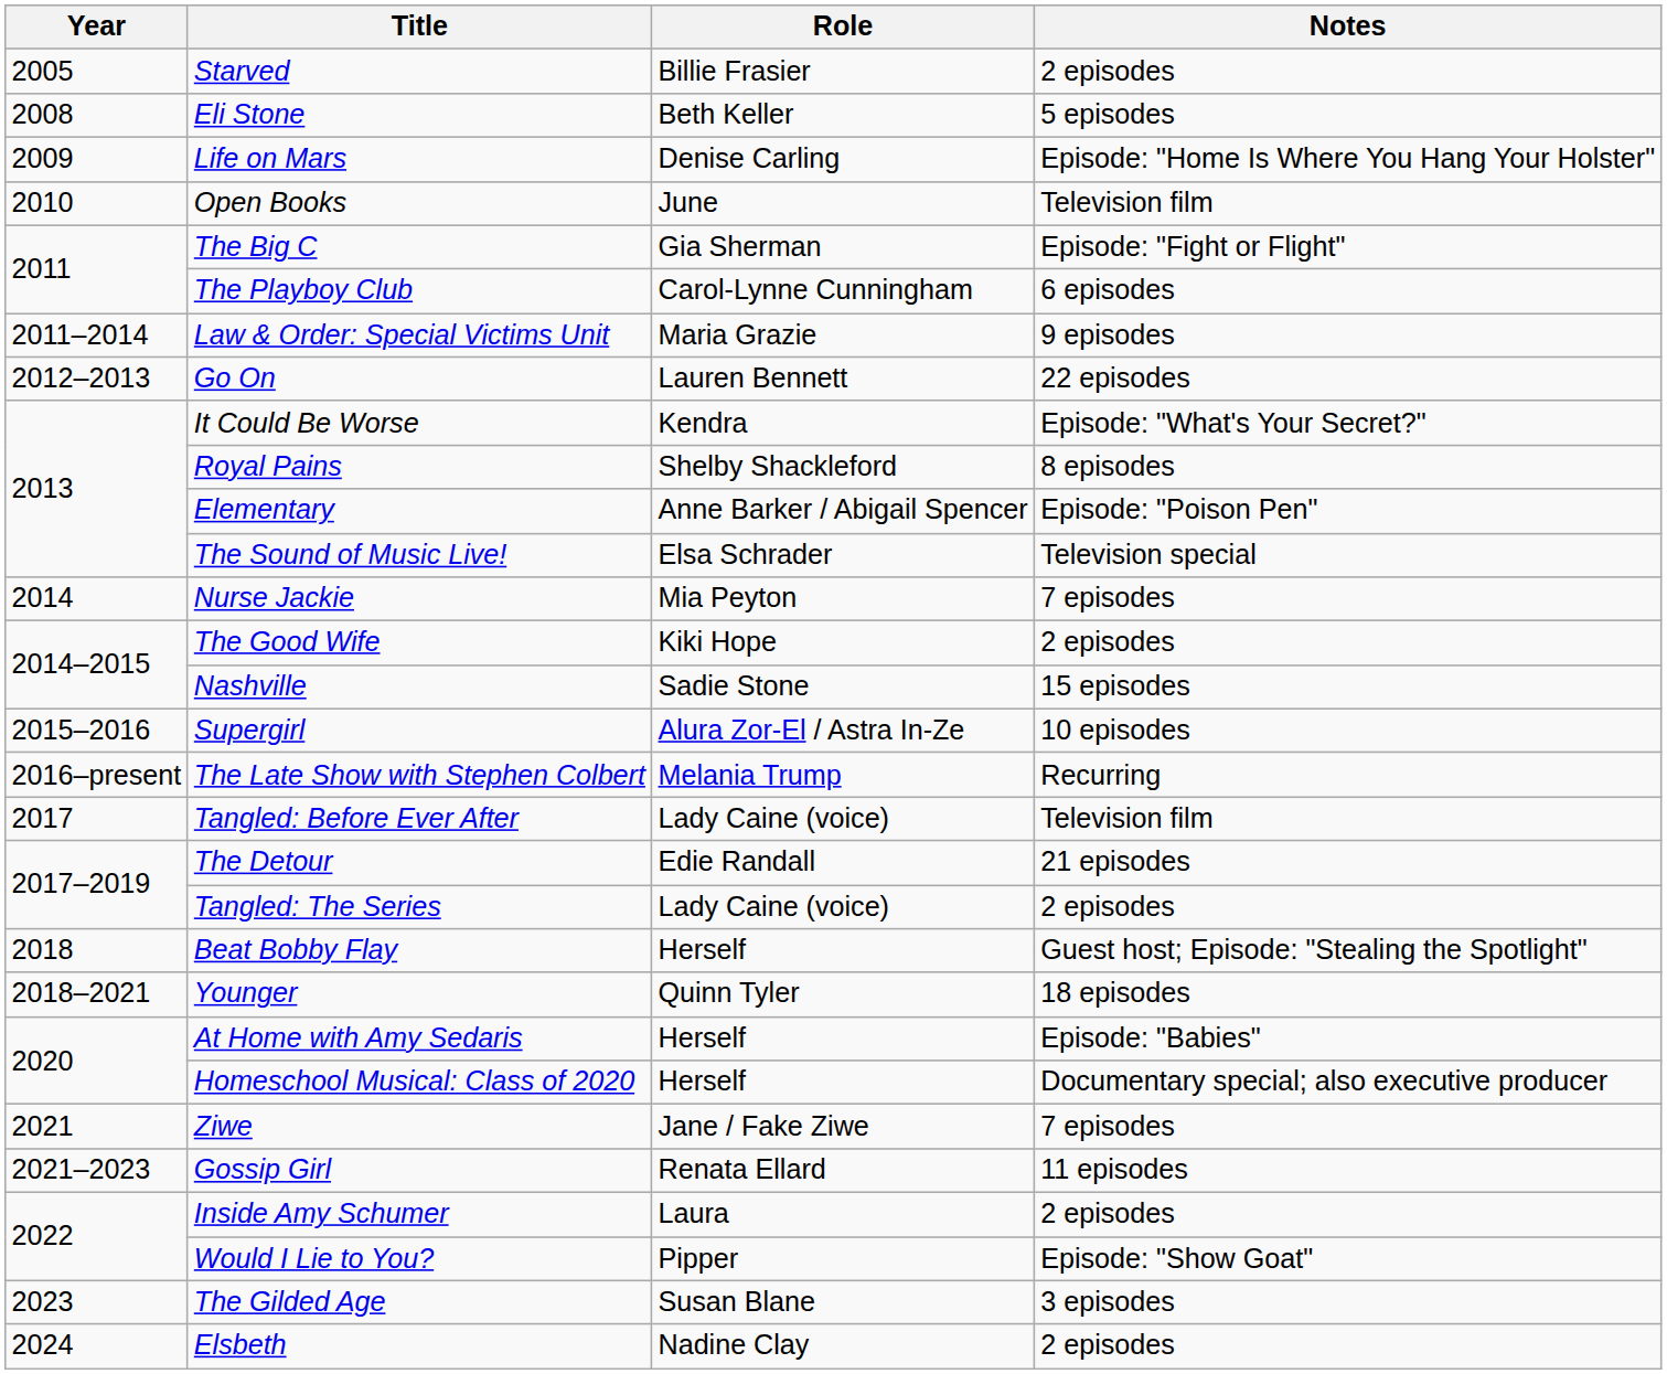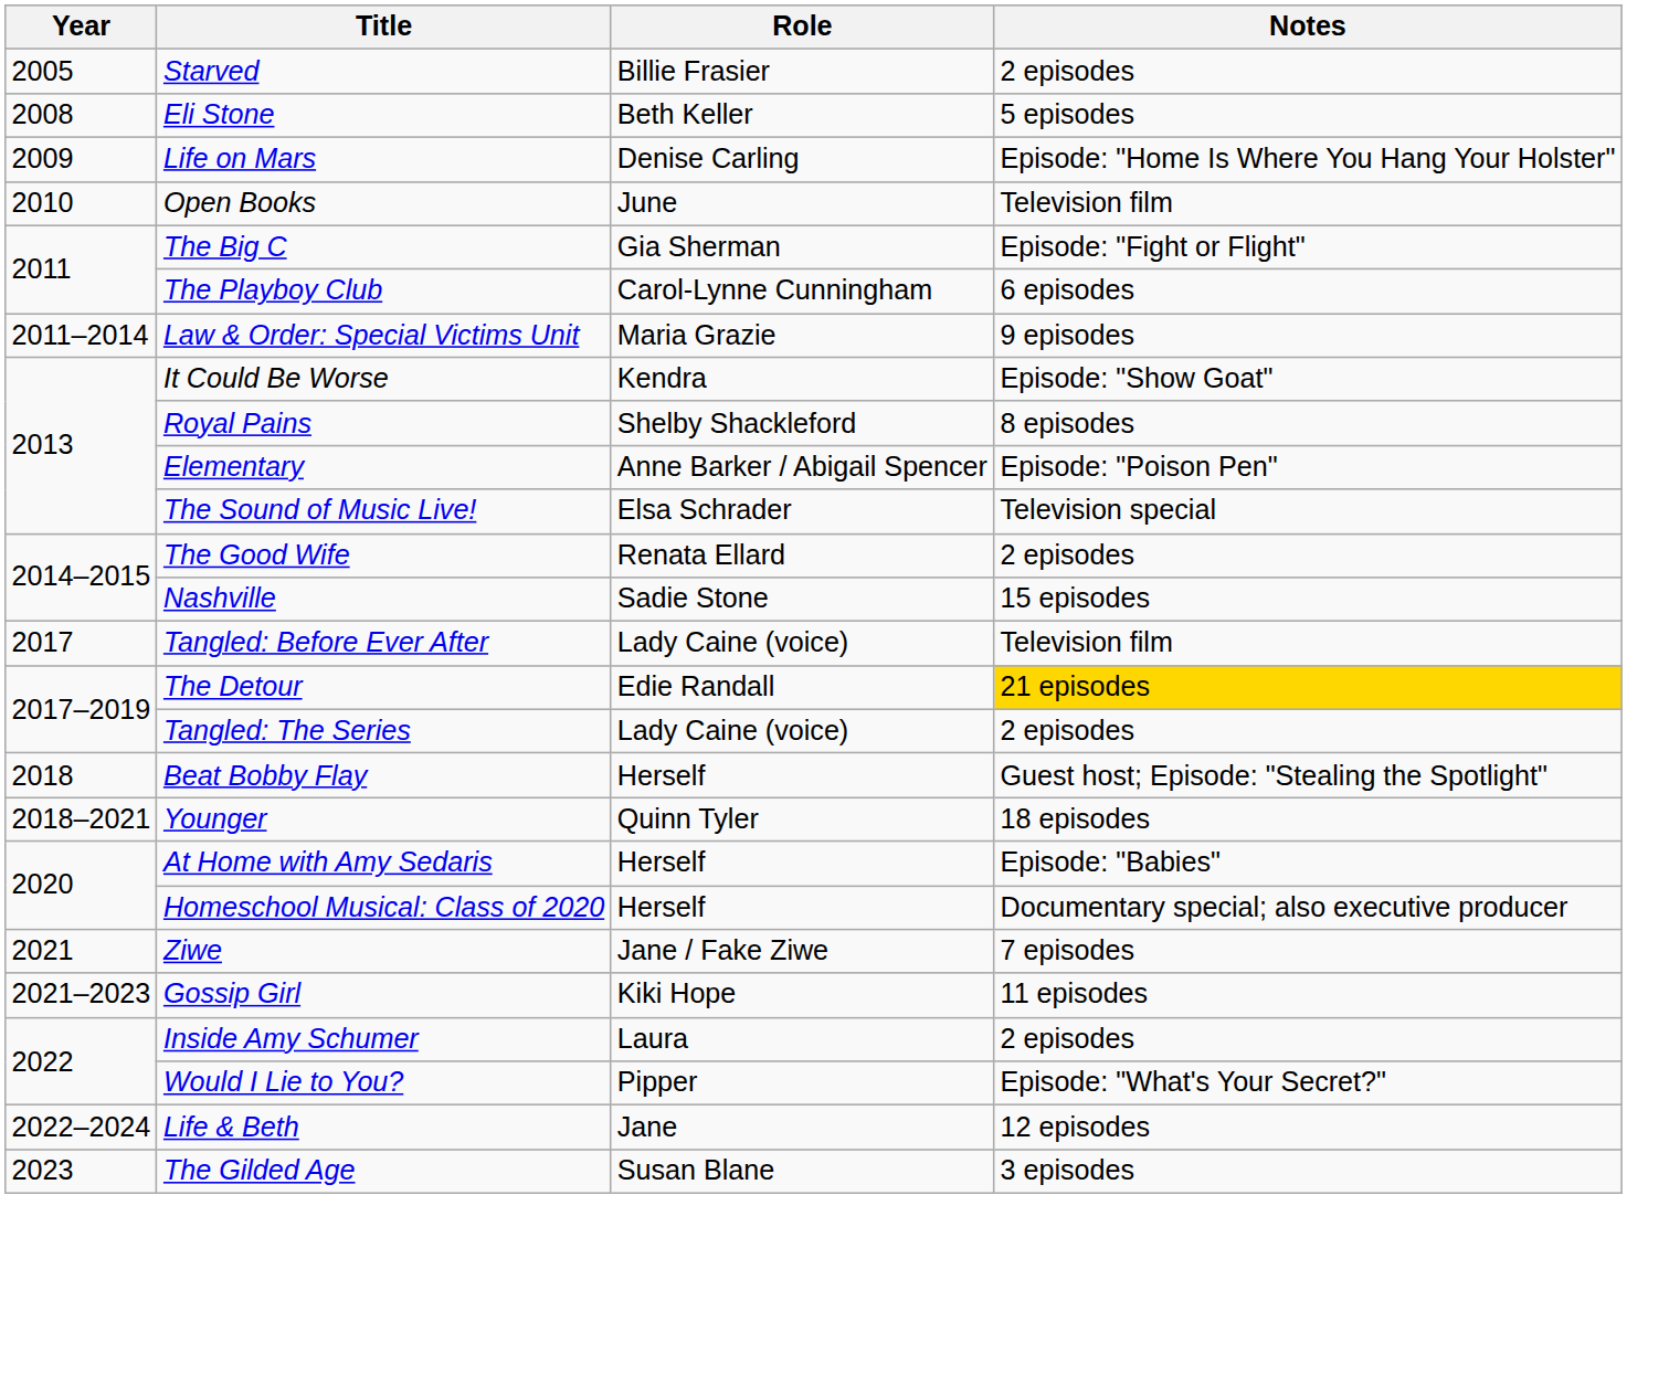- row: 2012–2013 | Go On | Lauren Bennett | 22 episodes
It Could Be Worse | Notes: Episode: "What's Your Secret?" -> Episode: "Show Goat"
- row: 2014 | Nurse Jackie | Mia Peyton | 7 episodes
The Good Wife | Role: Kiki Hope -> Renata Ellard
- row: 2015–2016 | Supergirl | Alura Zor-El / Astra In-Ze | 10 episodes
- row: 2016–present | The Late Show with Stephen Colbert | Melania Trump | Recurring
The Detour | Notes: no background -> gold background
Gossip Girl | Role: Renata Ellard -> Kiki Hope
Would I Lie to You? | Notes: Episode: "Show Goat" -> Episode: "What's Your Secret?"
+ row: 2022–2024 | Life & Beth | Jane | 12 episodes
- row: 2024 | Elsbeth | Nadine Clay | 2 episodes
